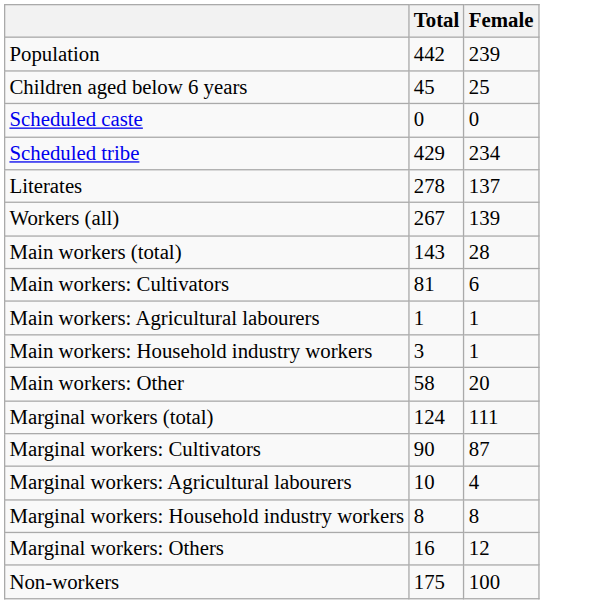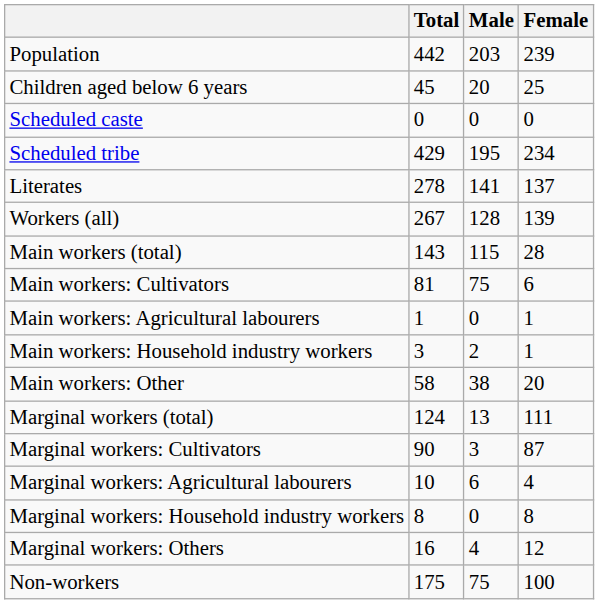+ column: Male | 203 | 20 | 0 | 195 | 141 | 128 | 115 | 75 | 0 | 2 | 38 | 13 | 3 | 6 | 0 | 4 | 75
